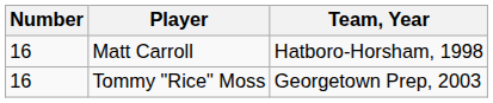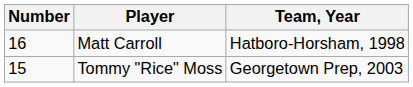Tommy "Rice" Moss | Number: 16 -> 15
